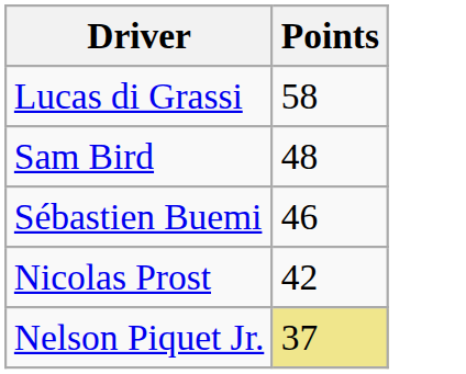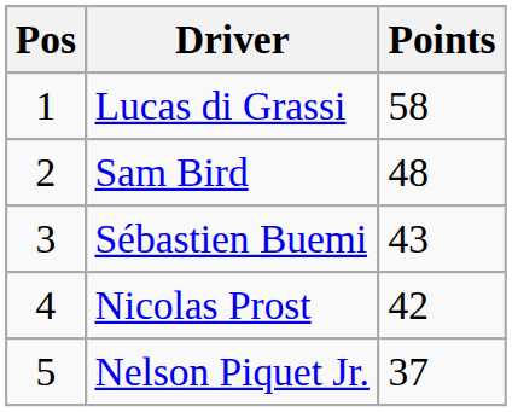+ column: Pos | 1 | 2 | 3 | 4 | 5
Sébastien Buemi | Points: 46 -> 43
Nelson Piquet Jr. | Points: khaki background -> no background
